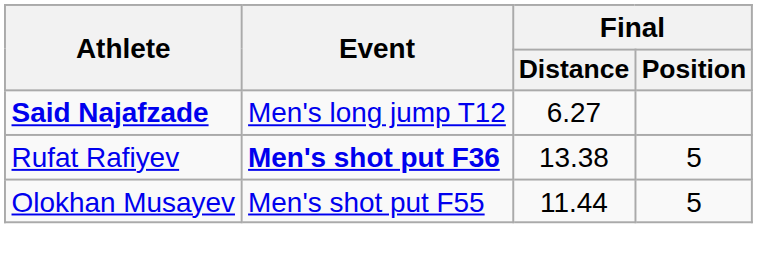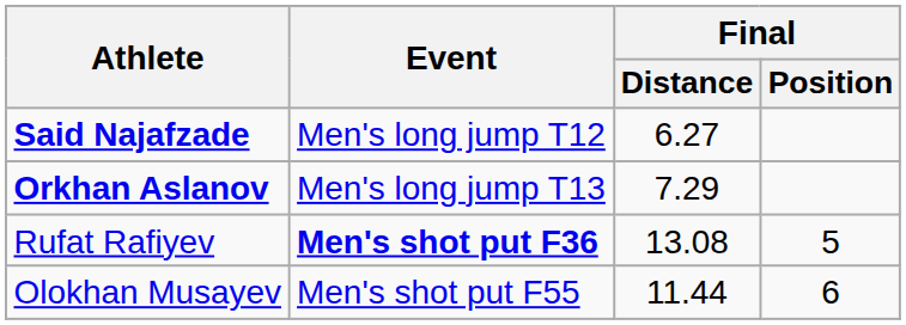+ row: Orkhan Aslanov | Men's long jump T13 | 7.29
Rufat Rafiyev | Final / Distance: 13.38 -> 13.08
Olokhan Musayev | Final / Position: 5 -> 6
